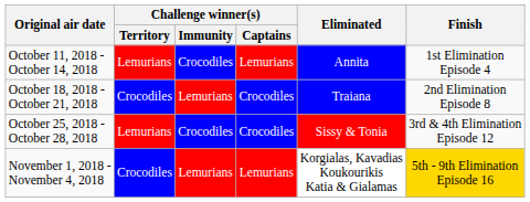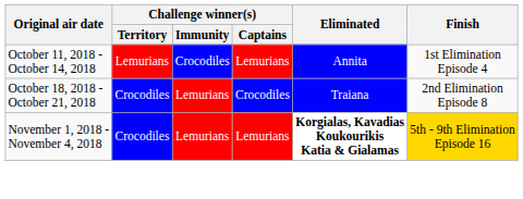- row: October 25, 2018 - October 28, 2018 | Lemurians | Crocodiles | Crocodiles | Sissy & Tonia | 3rd & 4th Elimination Episode 12
November 1, 2018 - November 4, 2018 | Eliminated: normal -> bold
